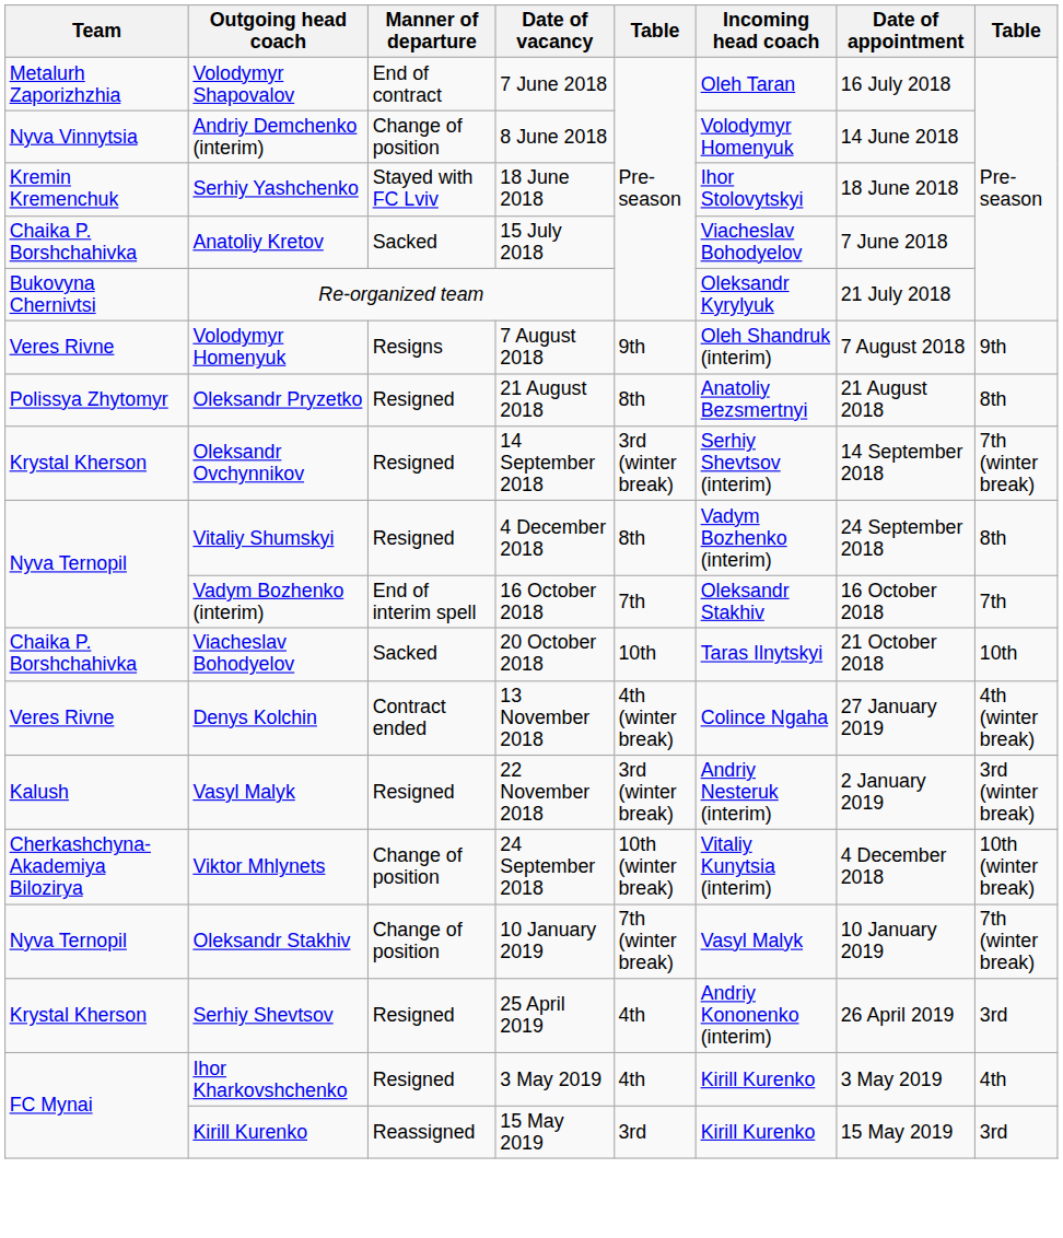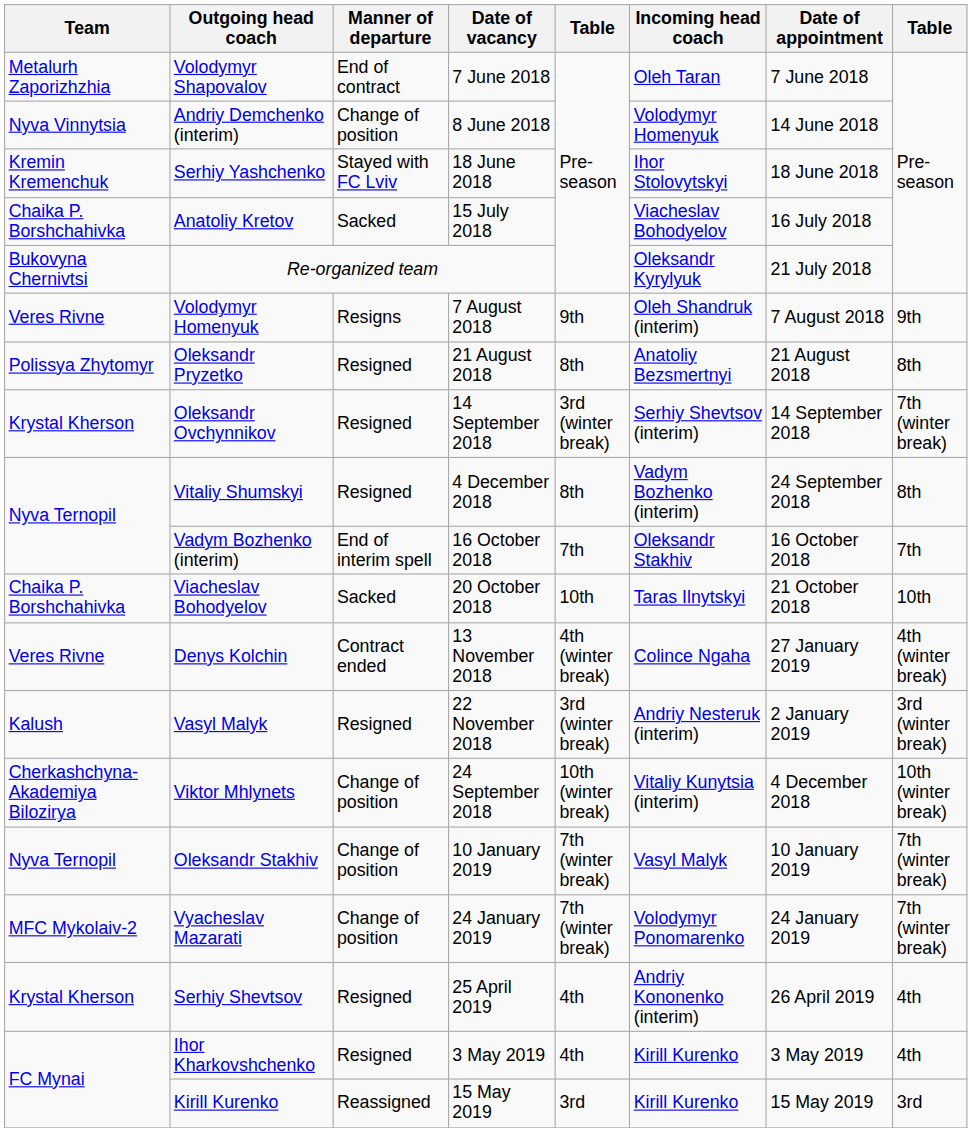Volodymyr Shapovalov | Date of appointment: 16 July 2018 -> 7 June 2018
Anatoliy Kretov | Date of appointment: 7 June 2018 -> 16 July 2018
+ row: MFC Mykolaiv-2 | Vyacheslav Mazarati | Change of position | 24 January 2019 | 7th (winter break) | Volodymyr Ponomarenko | 24 January 2019 | 7th (winter break)
Serhiy Shevtsov | column 8: 3rd -> 4th
